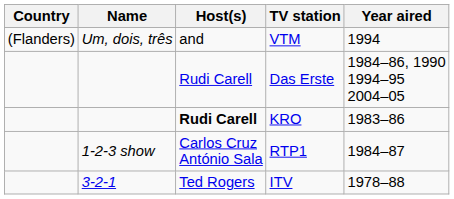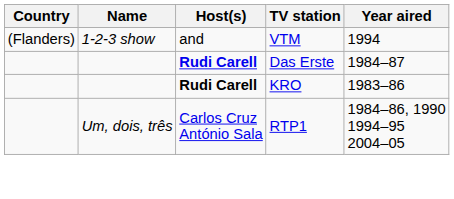VTM | Name: Um, dois, três -> 1-2-3 show
Das Erste | Host(s): normal -> bold
Das Erste | Year aired: 1984–86, 1990 1994–95 2004–05 -> 1984–87
RTP1 | Name: 1-2-3 show -> Um, dois, três
RTP1 | Year aired: 1984–87 -> 1984–86, 1990 1994–95 2004–05
- row: 3-2-1 | Ted Rogers | ITV | 1978–88
